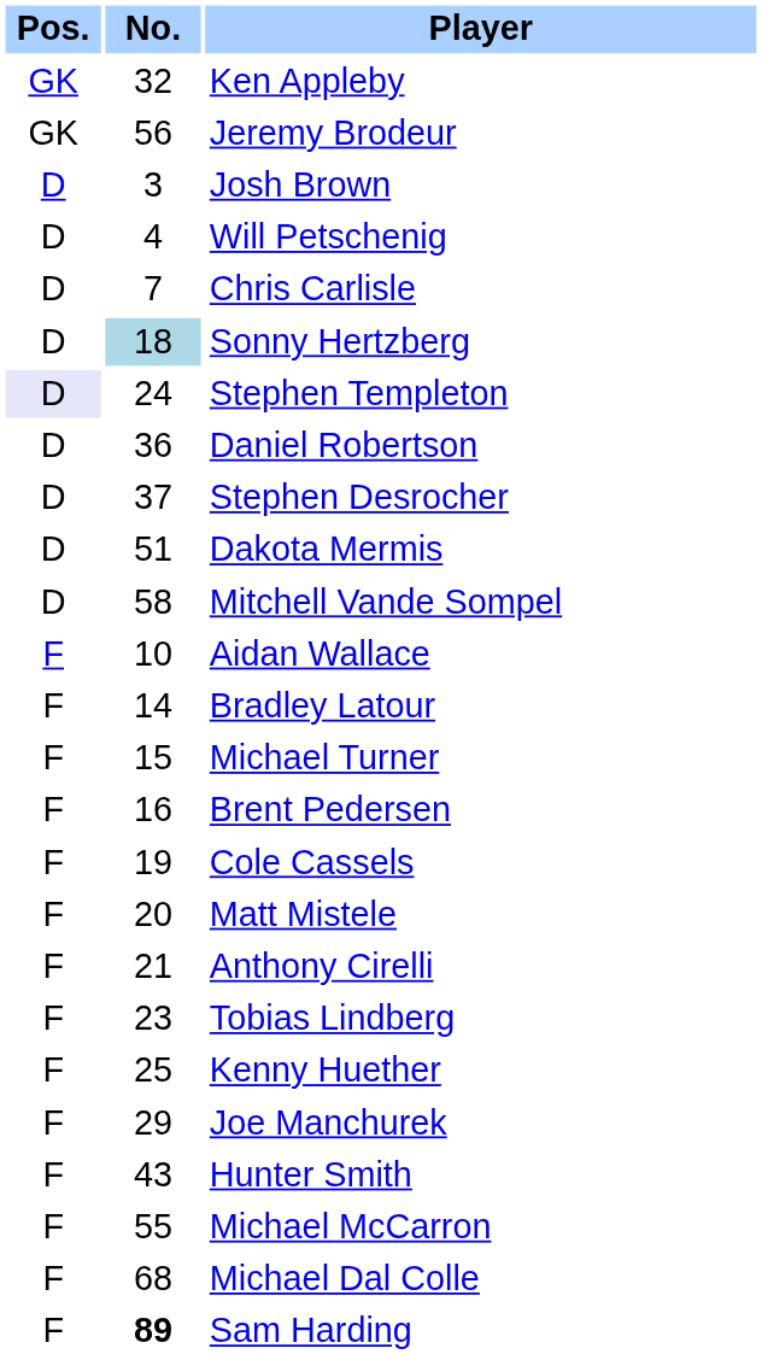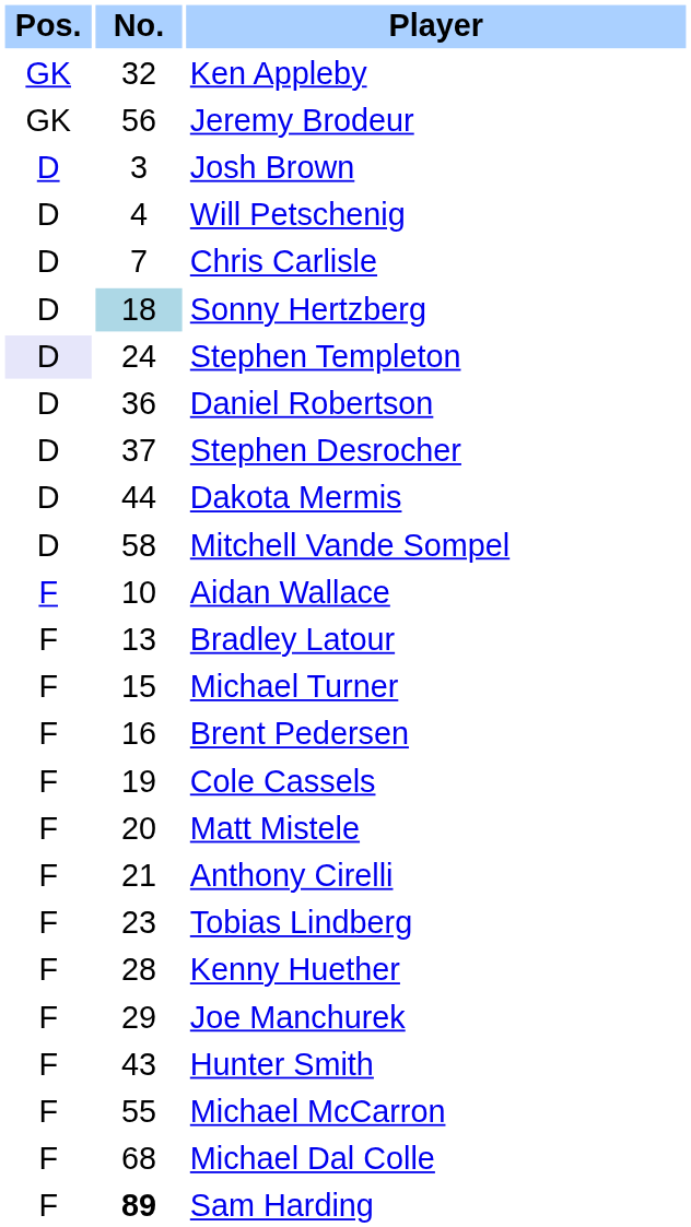Dakota Mermis | No.: 51 -> 44
Bradley Latour | No.: 14 -> 13
Kenny Huether | No.: 25 -> 28
